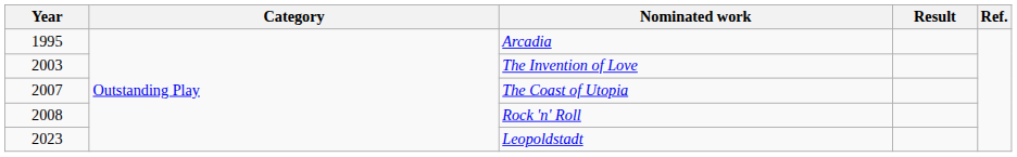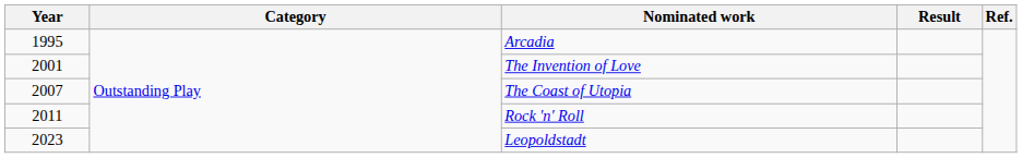The Invention of Love | Year: 2003 -> 2001
Rock 'n' Roll | Year: 2008 -> 2011
